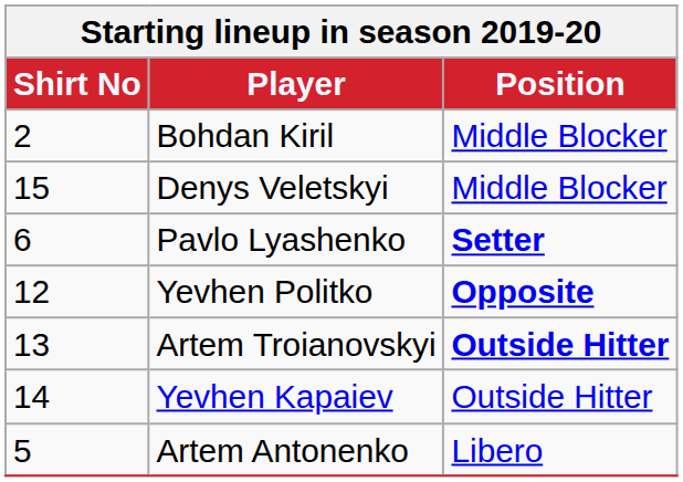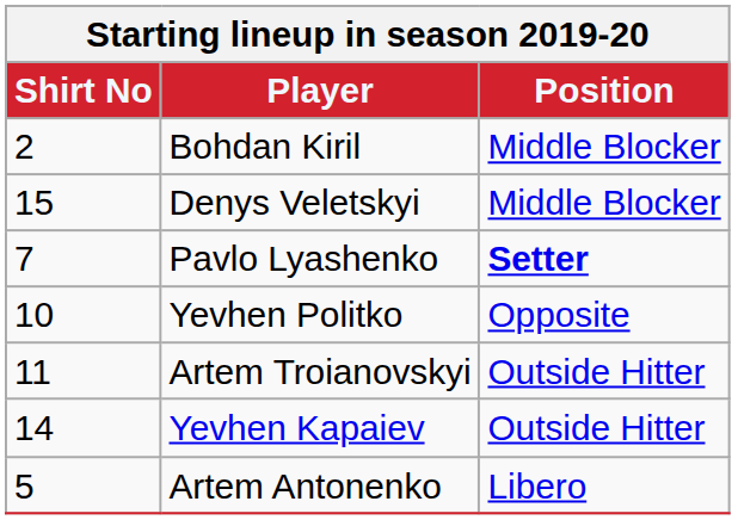Pavlo Lyashenko | Shirt No: 6 -> 7
Yevhen Politko | Shirt No: 12 -> 10
Yevhen Politko | Position: bold -> normal
Artem Troianovskyi | Shirt No: 13 -> 11
Artem Troianovskyi | Position: bold -> normal
